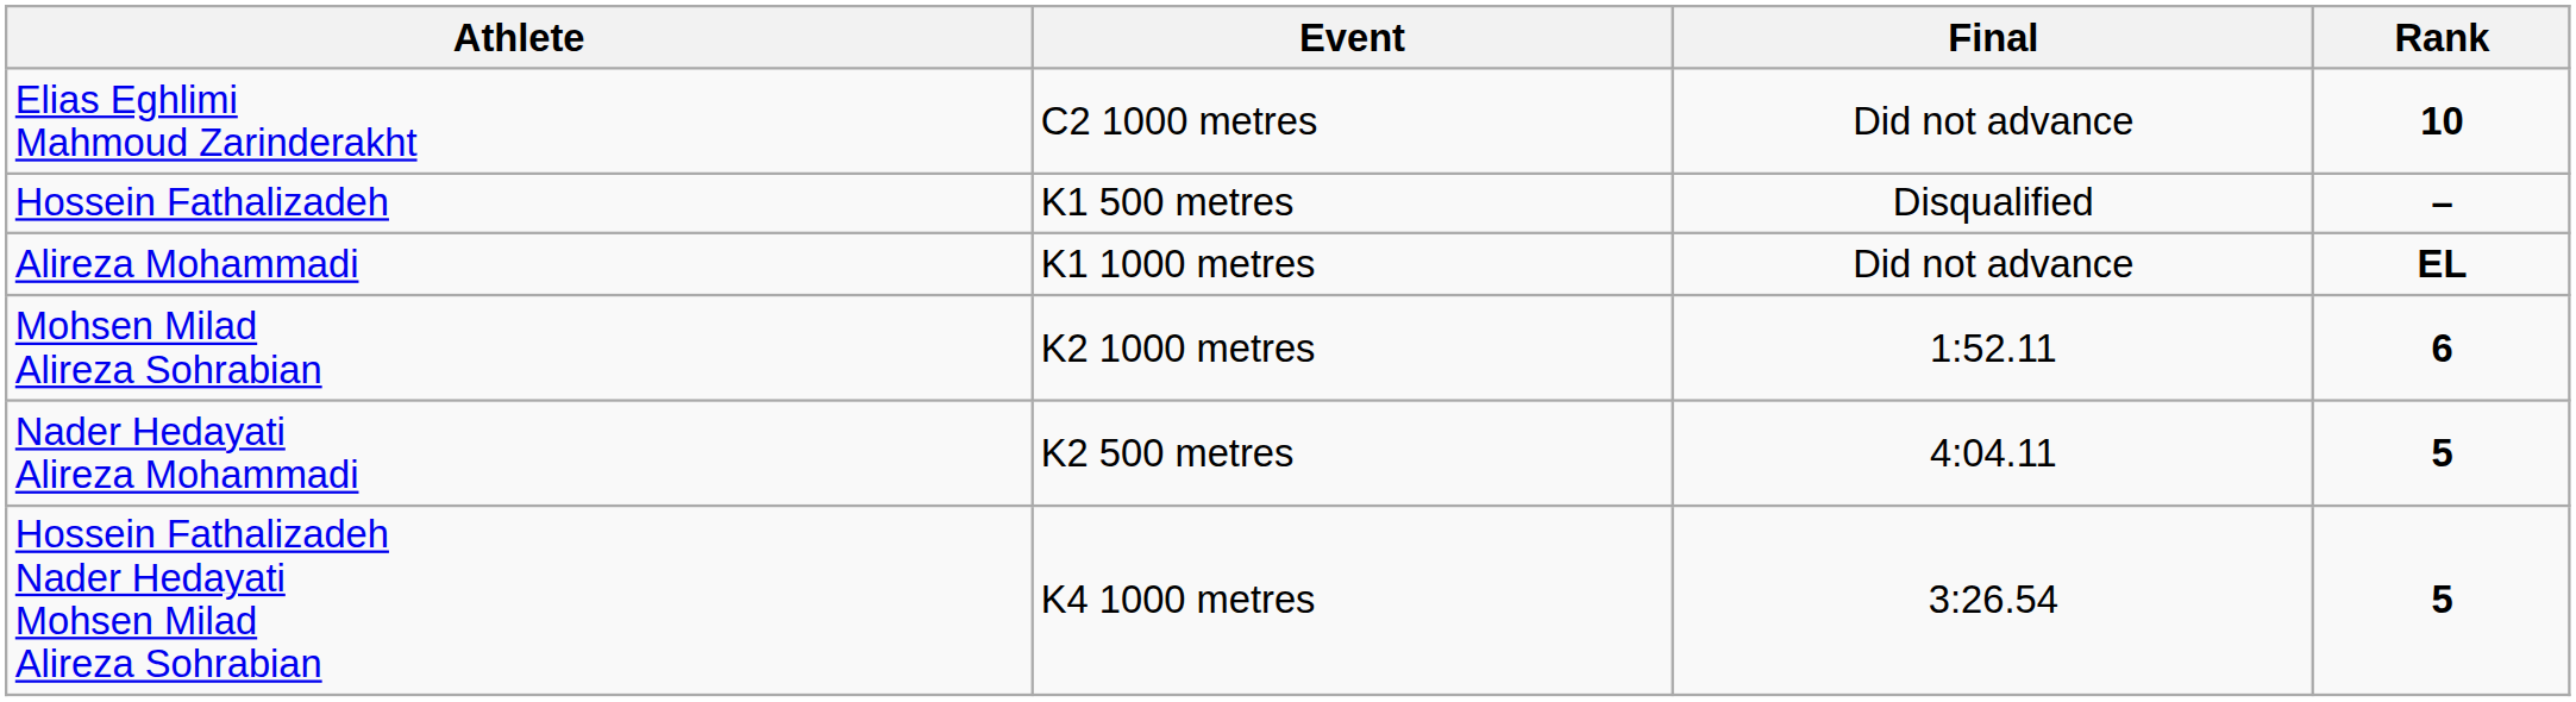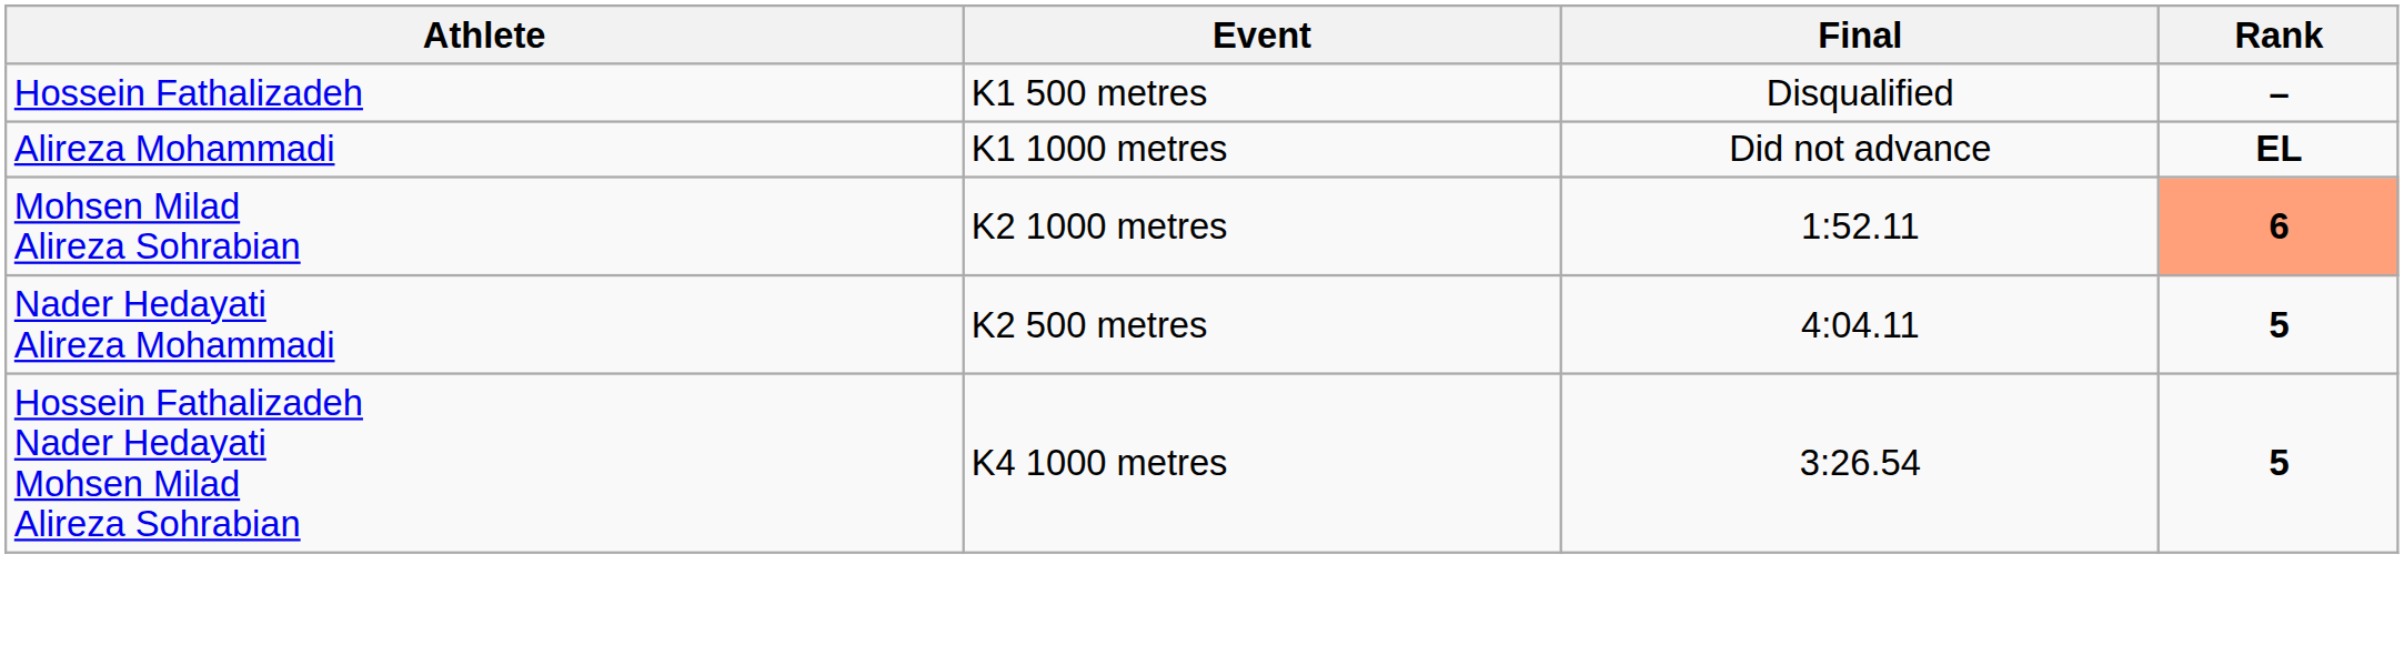- row: Elias Eghlimi Mahmoud Zarinderakht | C2 1000 metres | Did not advance | 10
Mohsen Milad Alireza Sohrabian | Rank: no background -> lightsalmon background
